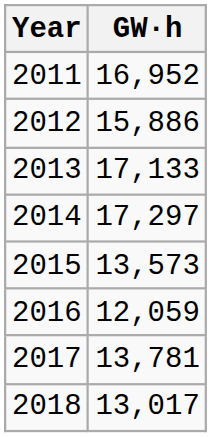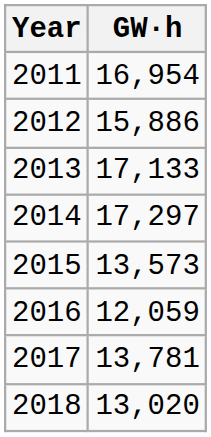2011 | GW·h: 16,952 -> 16,954
2018 | GW·h: 13,017 -> 13,020
